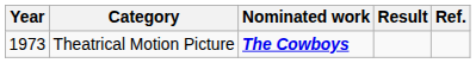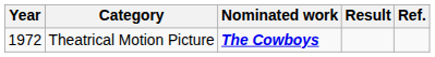Theatrical Motion Picture | Year: 1973 -> 1972
